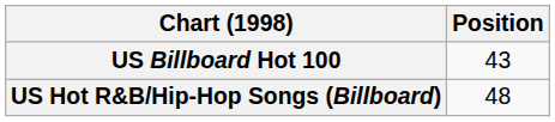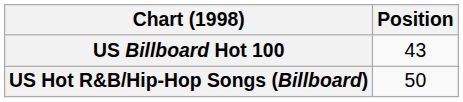US Hot R&B/Hip-Hop Songs (Billboard) | Position: 48 -> 50
